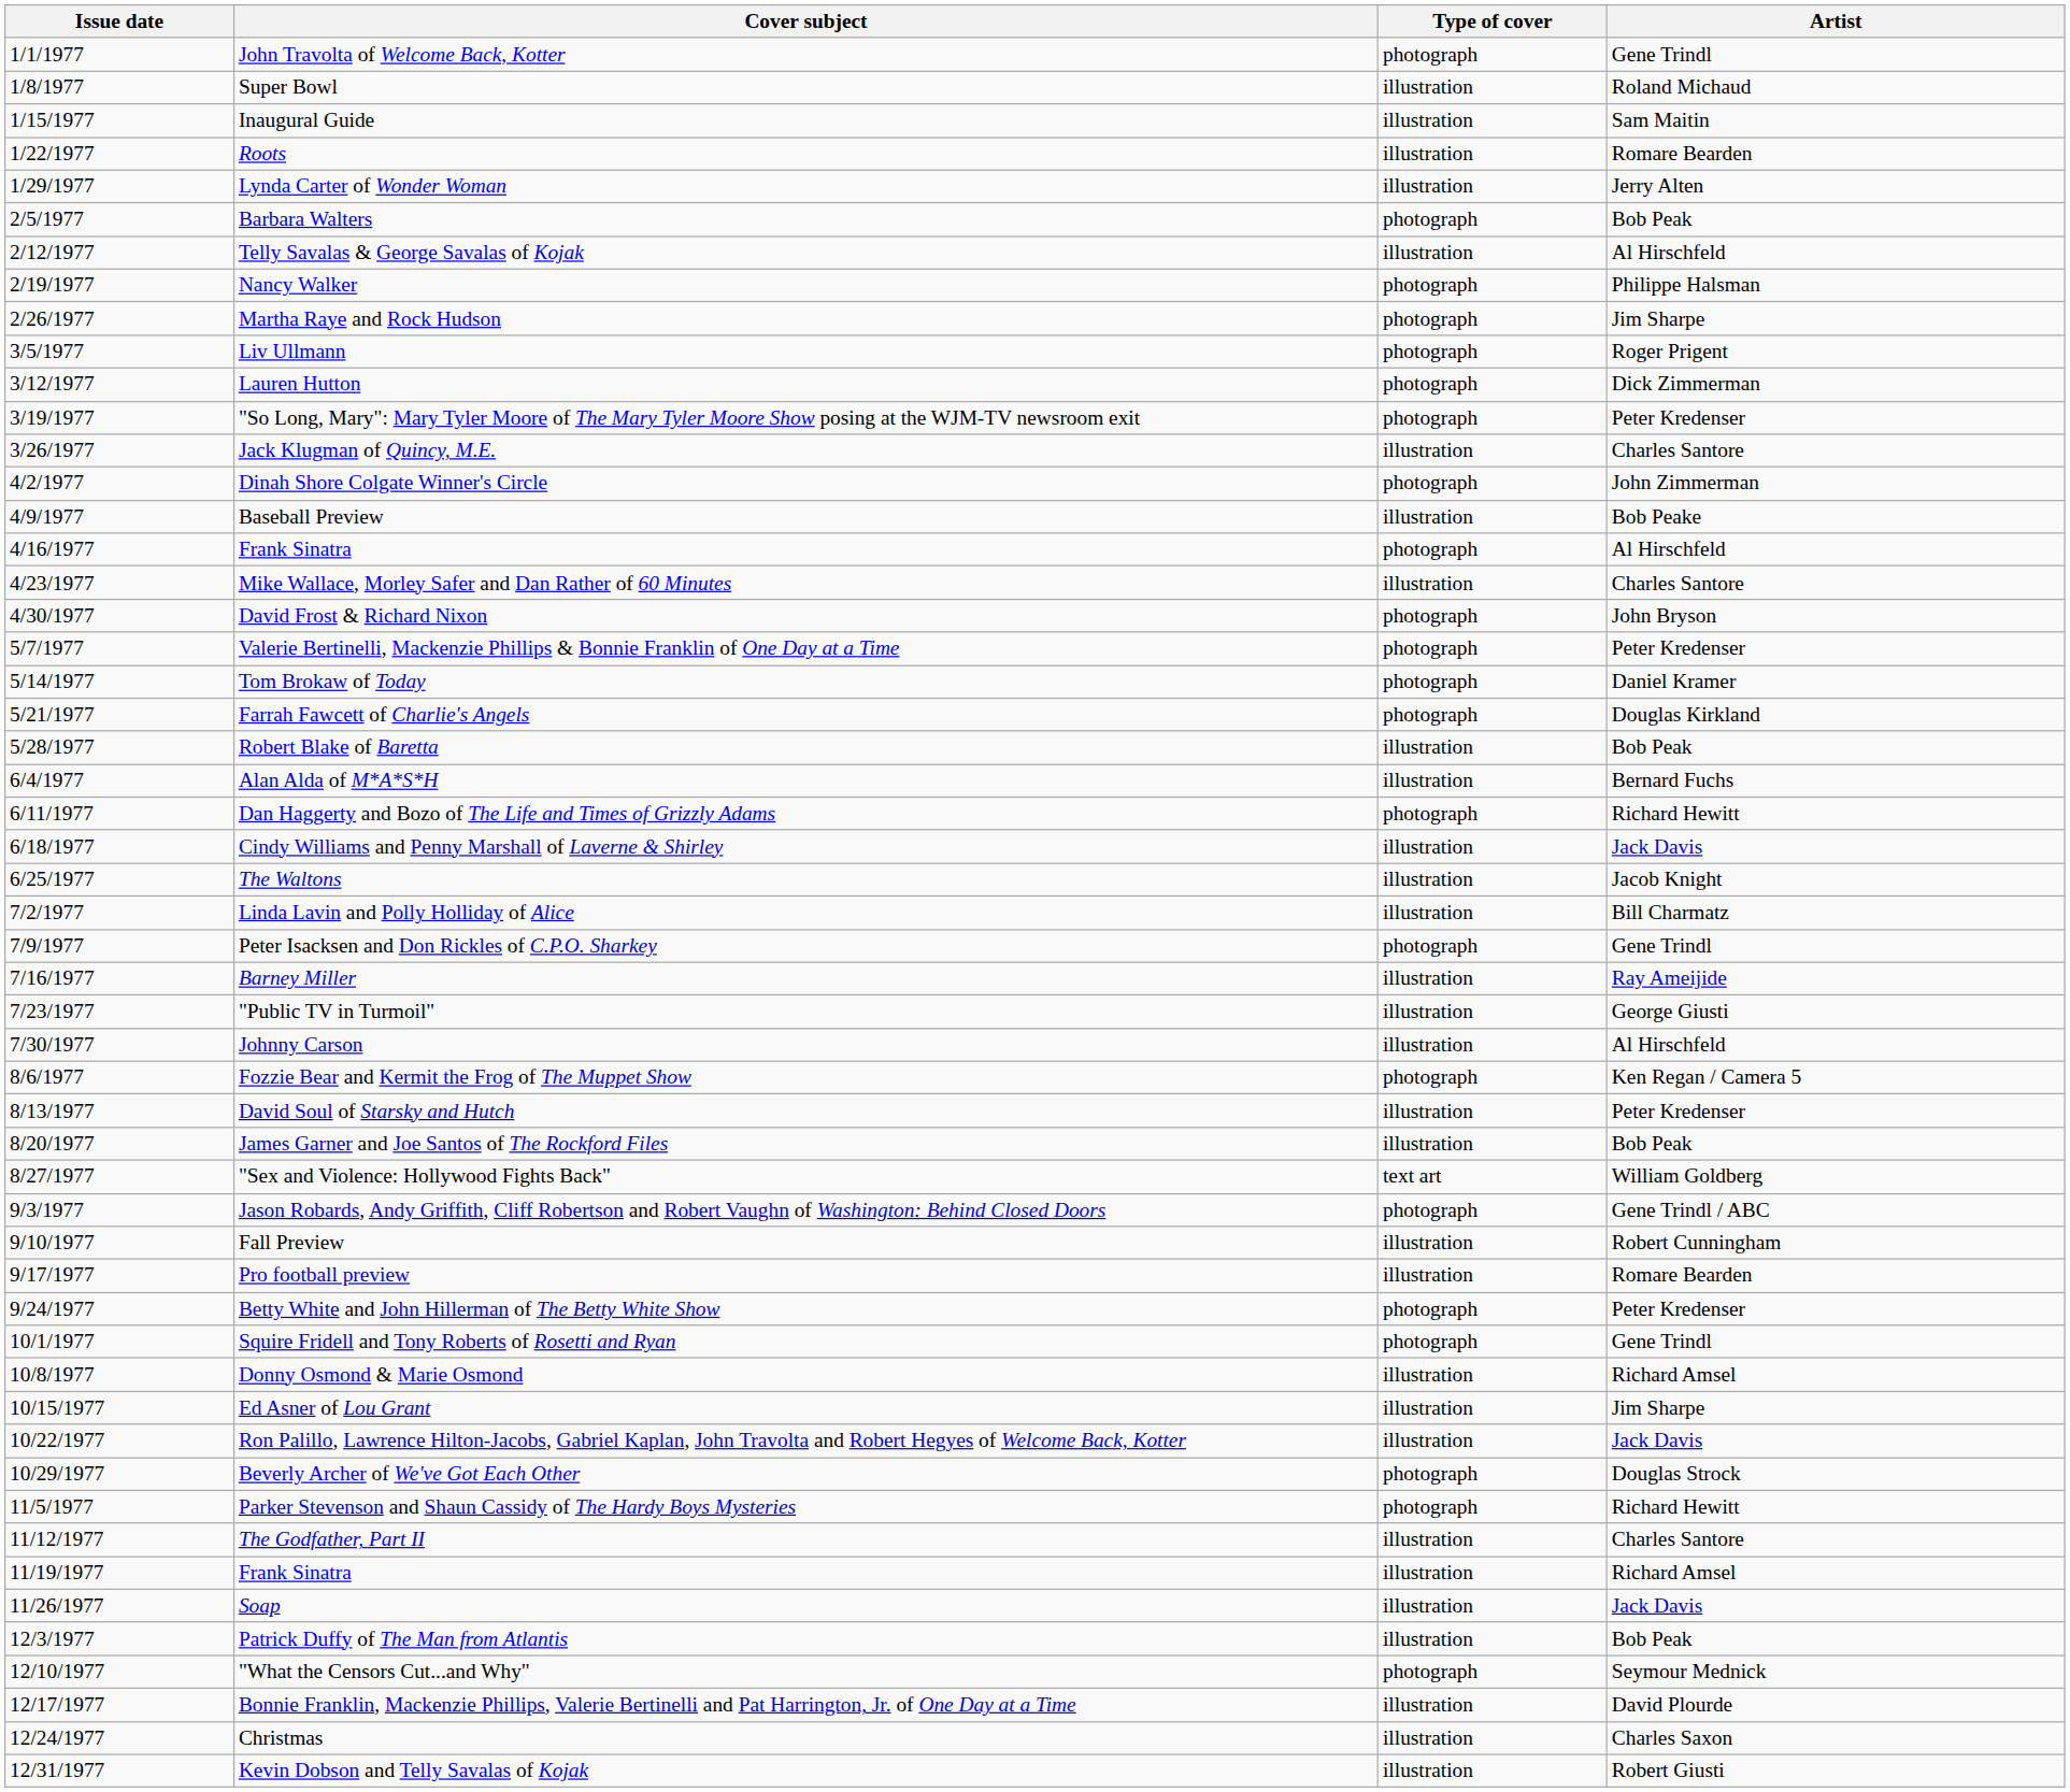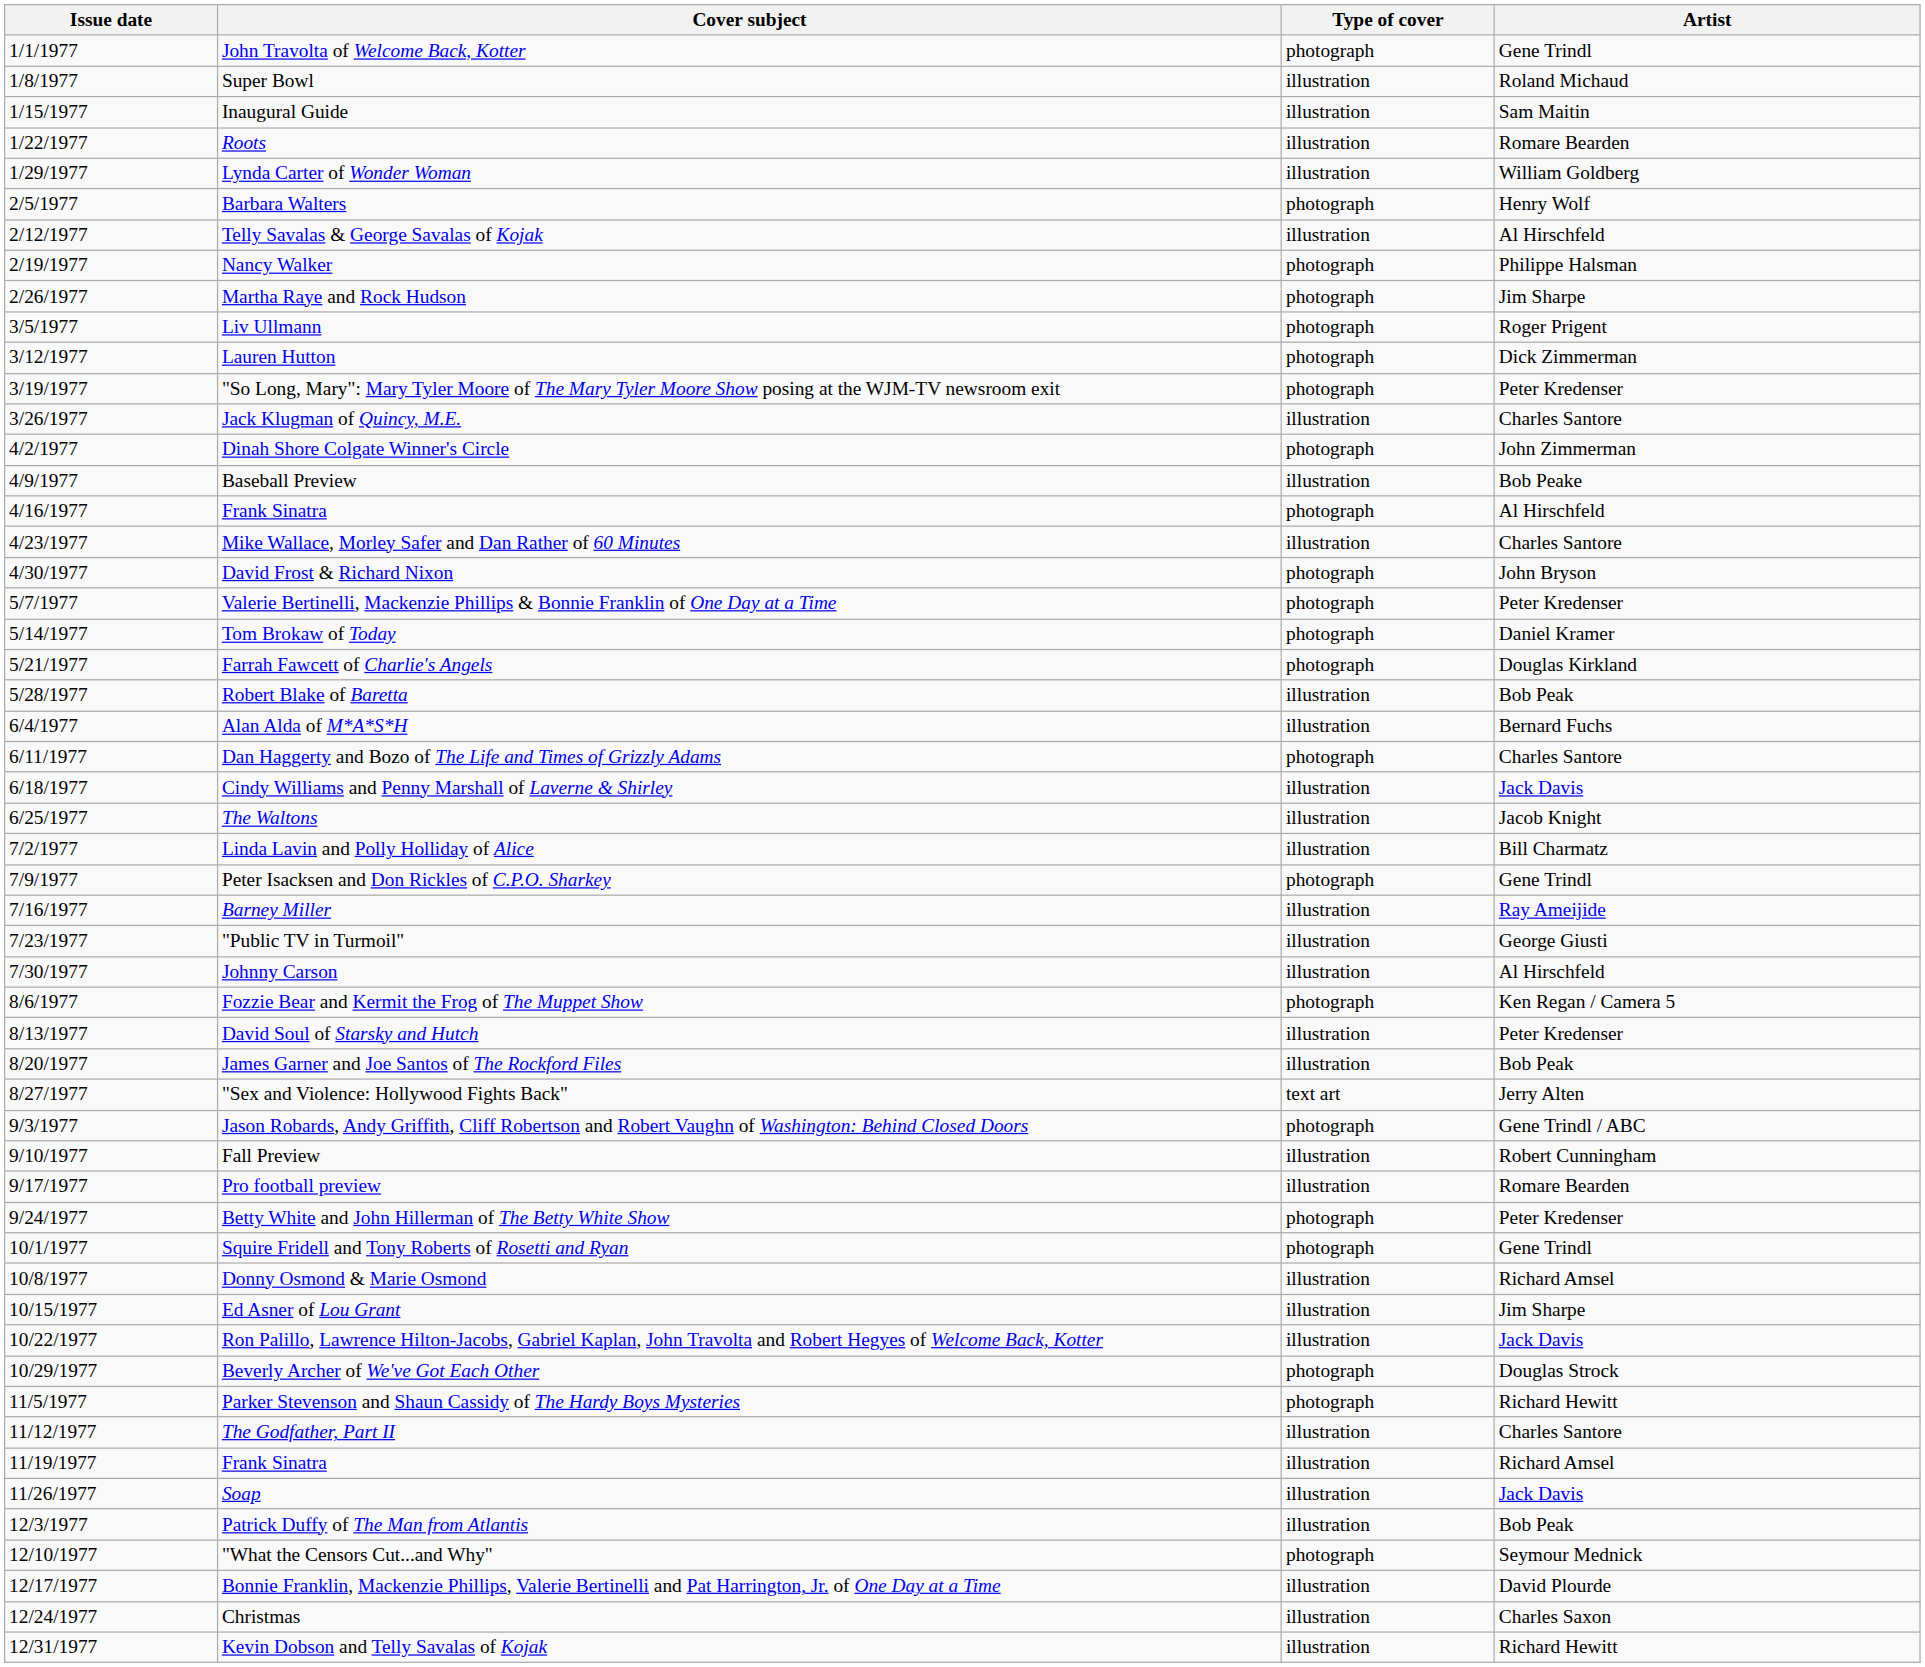Lynda Carter of Wonder Woman | Artist: Jerry Alten -> William Goldberg
Barbara Walters | Artist: Bob Peak -> Henry Wolf
Dan Haggerty and Bozo of The Life and Times of Grizzly Adams | Artist: Richard Hewitt -> Charles Santore
"Sex and Violence: Hollywood Fights Back" | Artist: William Goldberg -> Jerry Alten
Kevin Dobson and Telly Savalas of Kojak | Artist: Robert Giusti -> Richard Hewitt
